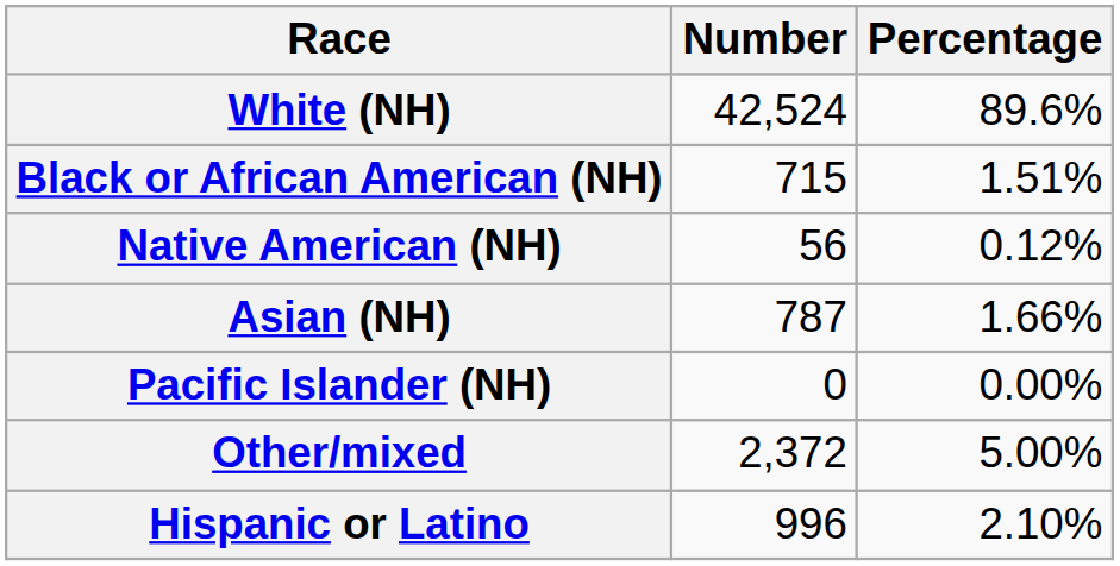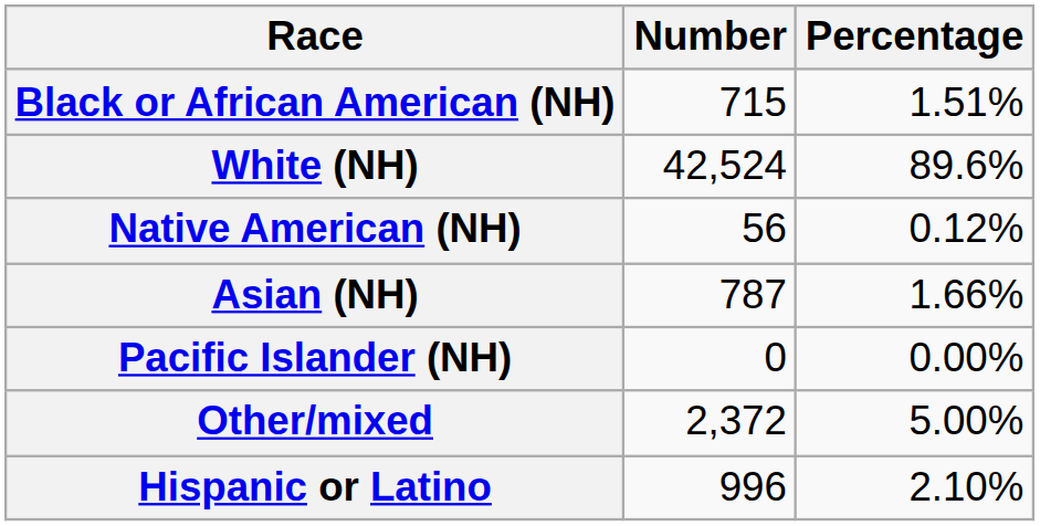rows swapped: White (NH) <-> Black or African American (NH)
